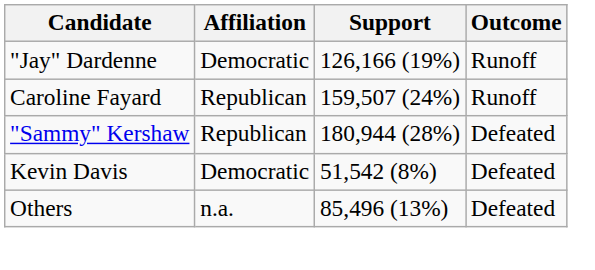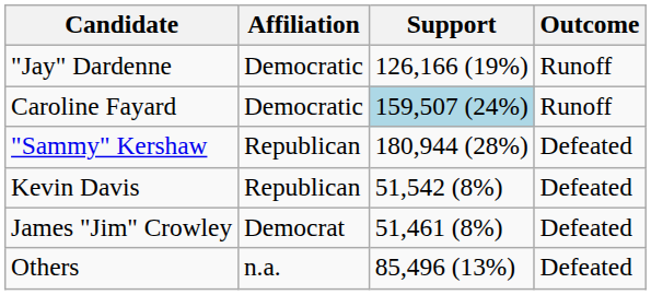Caroline Fayard | Affiliation: Republican -> Democratic
Caroline Fayard | Support: no background -> lightblue background
Kevin Davis | Affiliation: Democratic -> Republican
+ row: James "Jim" Crowley | Democrat | 51,461 (8%) | Defeated
